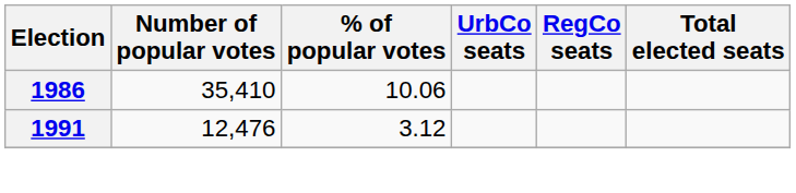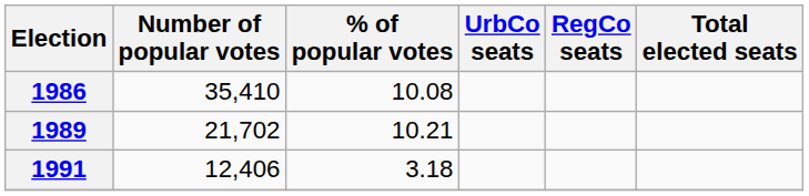1986 | % of popular votes: 10.06 -> 10.08
+ row: 1989 | 21,702 | 10.21
1991 | Number of popular votes: 12,476 -> 12,406
1991 | % of popular votes: 3.12 -> 3.18
